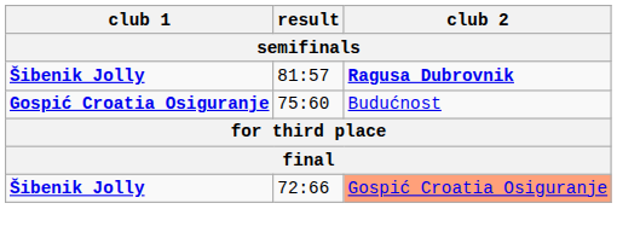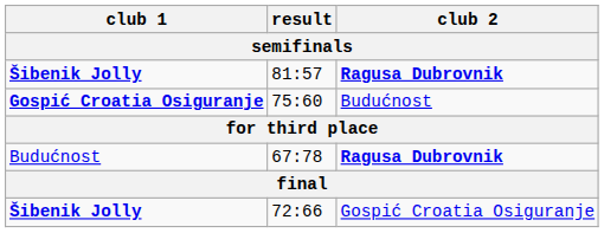+ row: Budućnost | 67:78 | Ragusa Dubrovnik
72:66 | club 2: lightsalmon background -> no background
